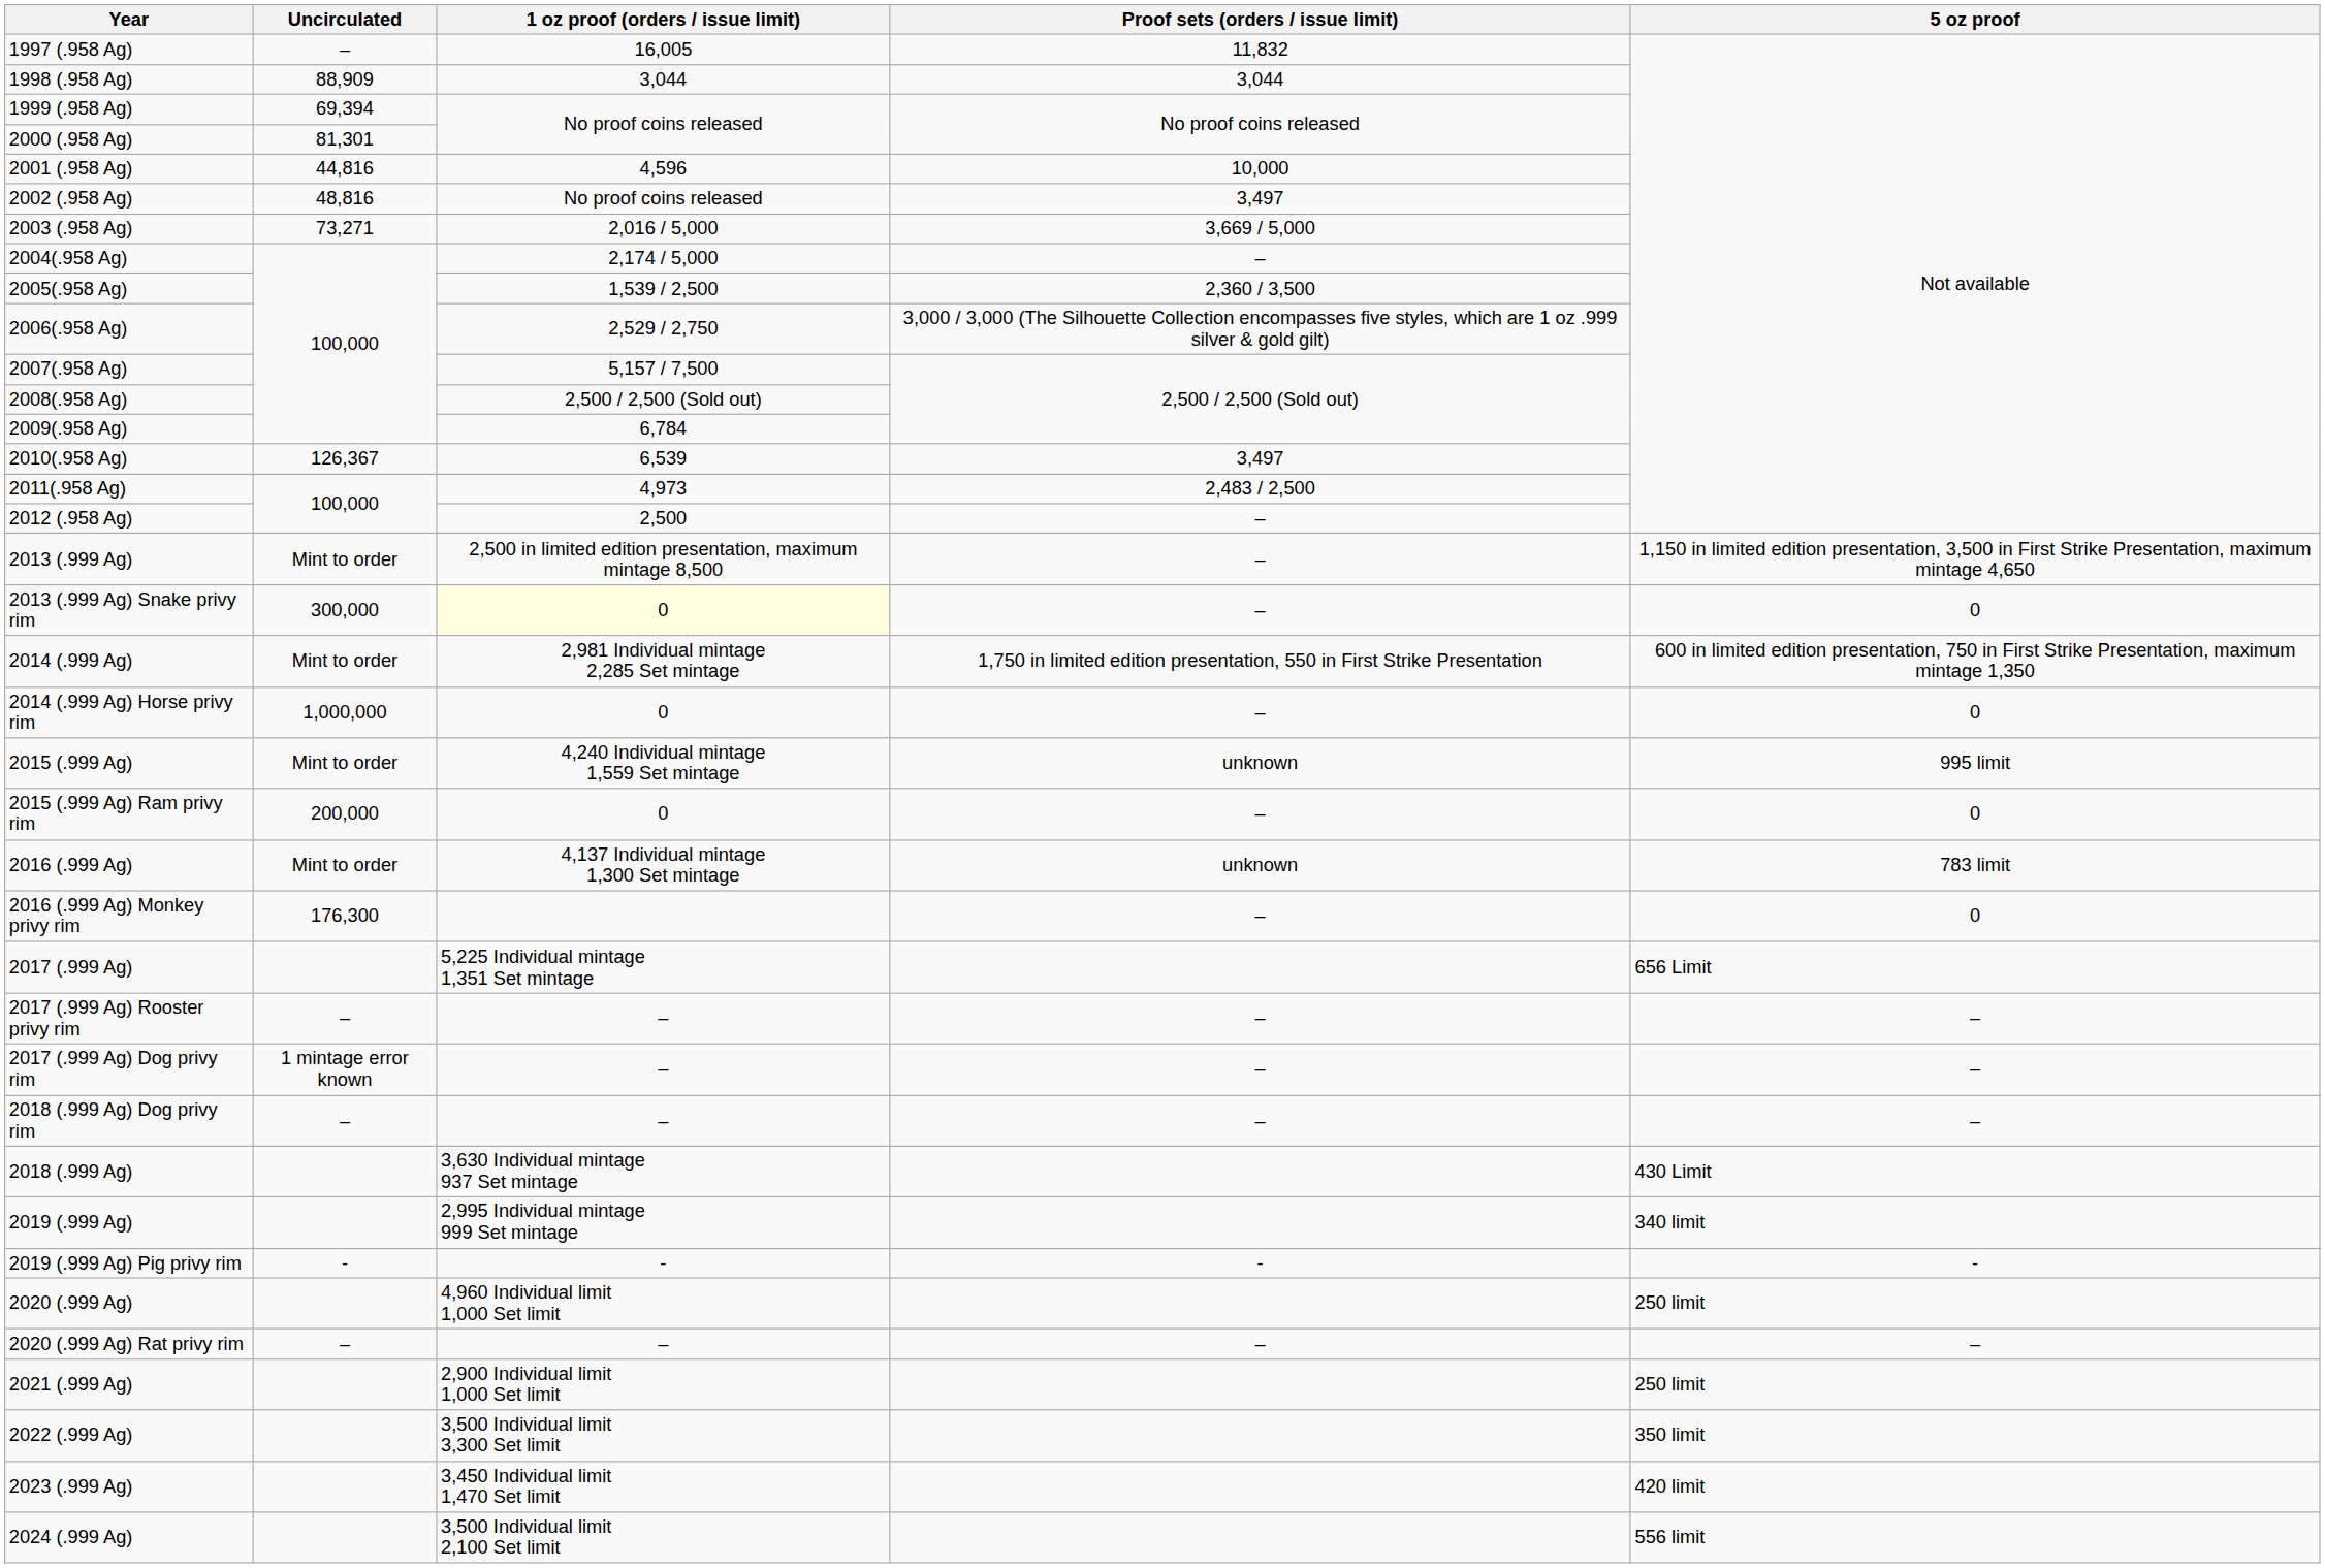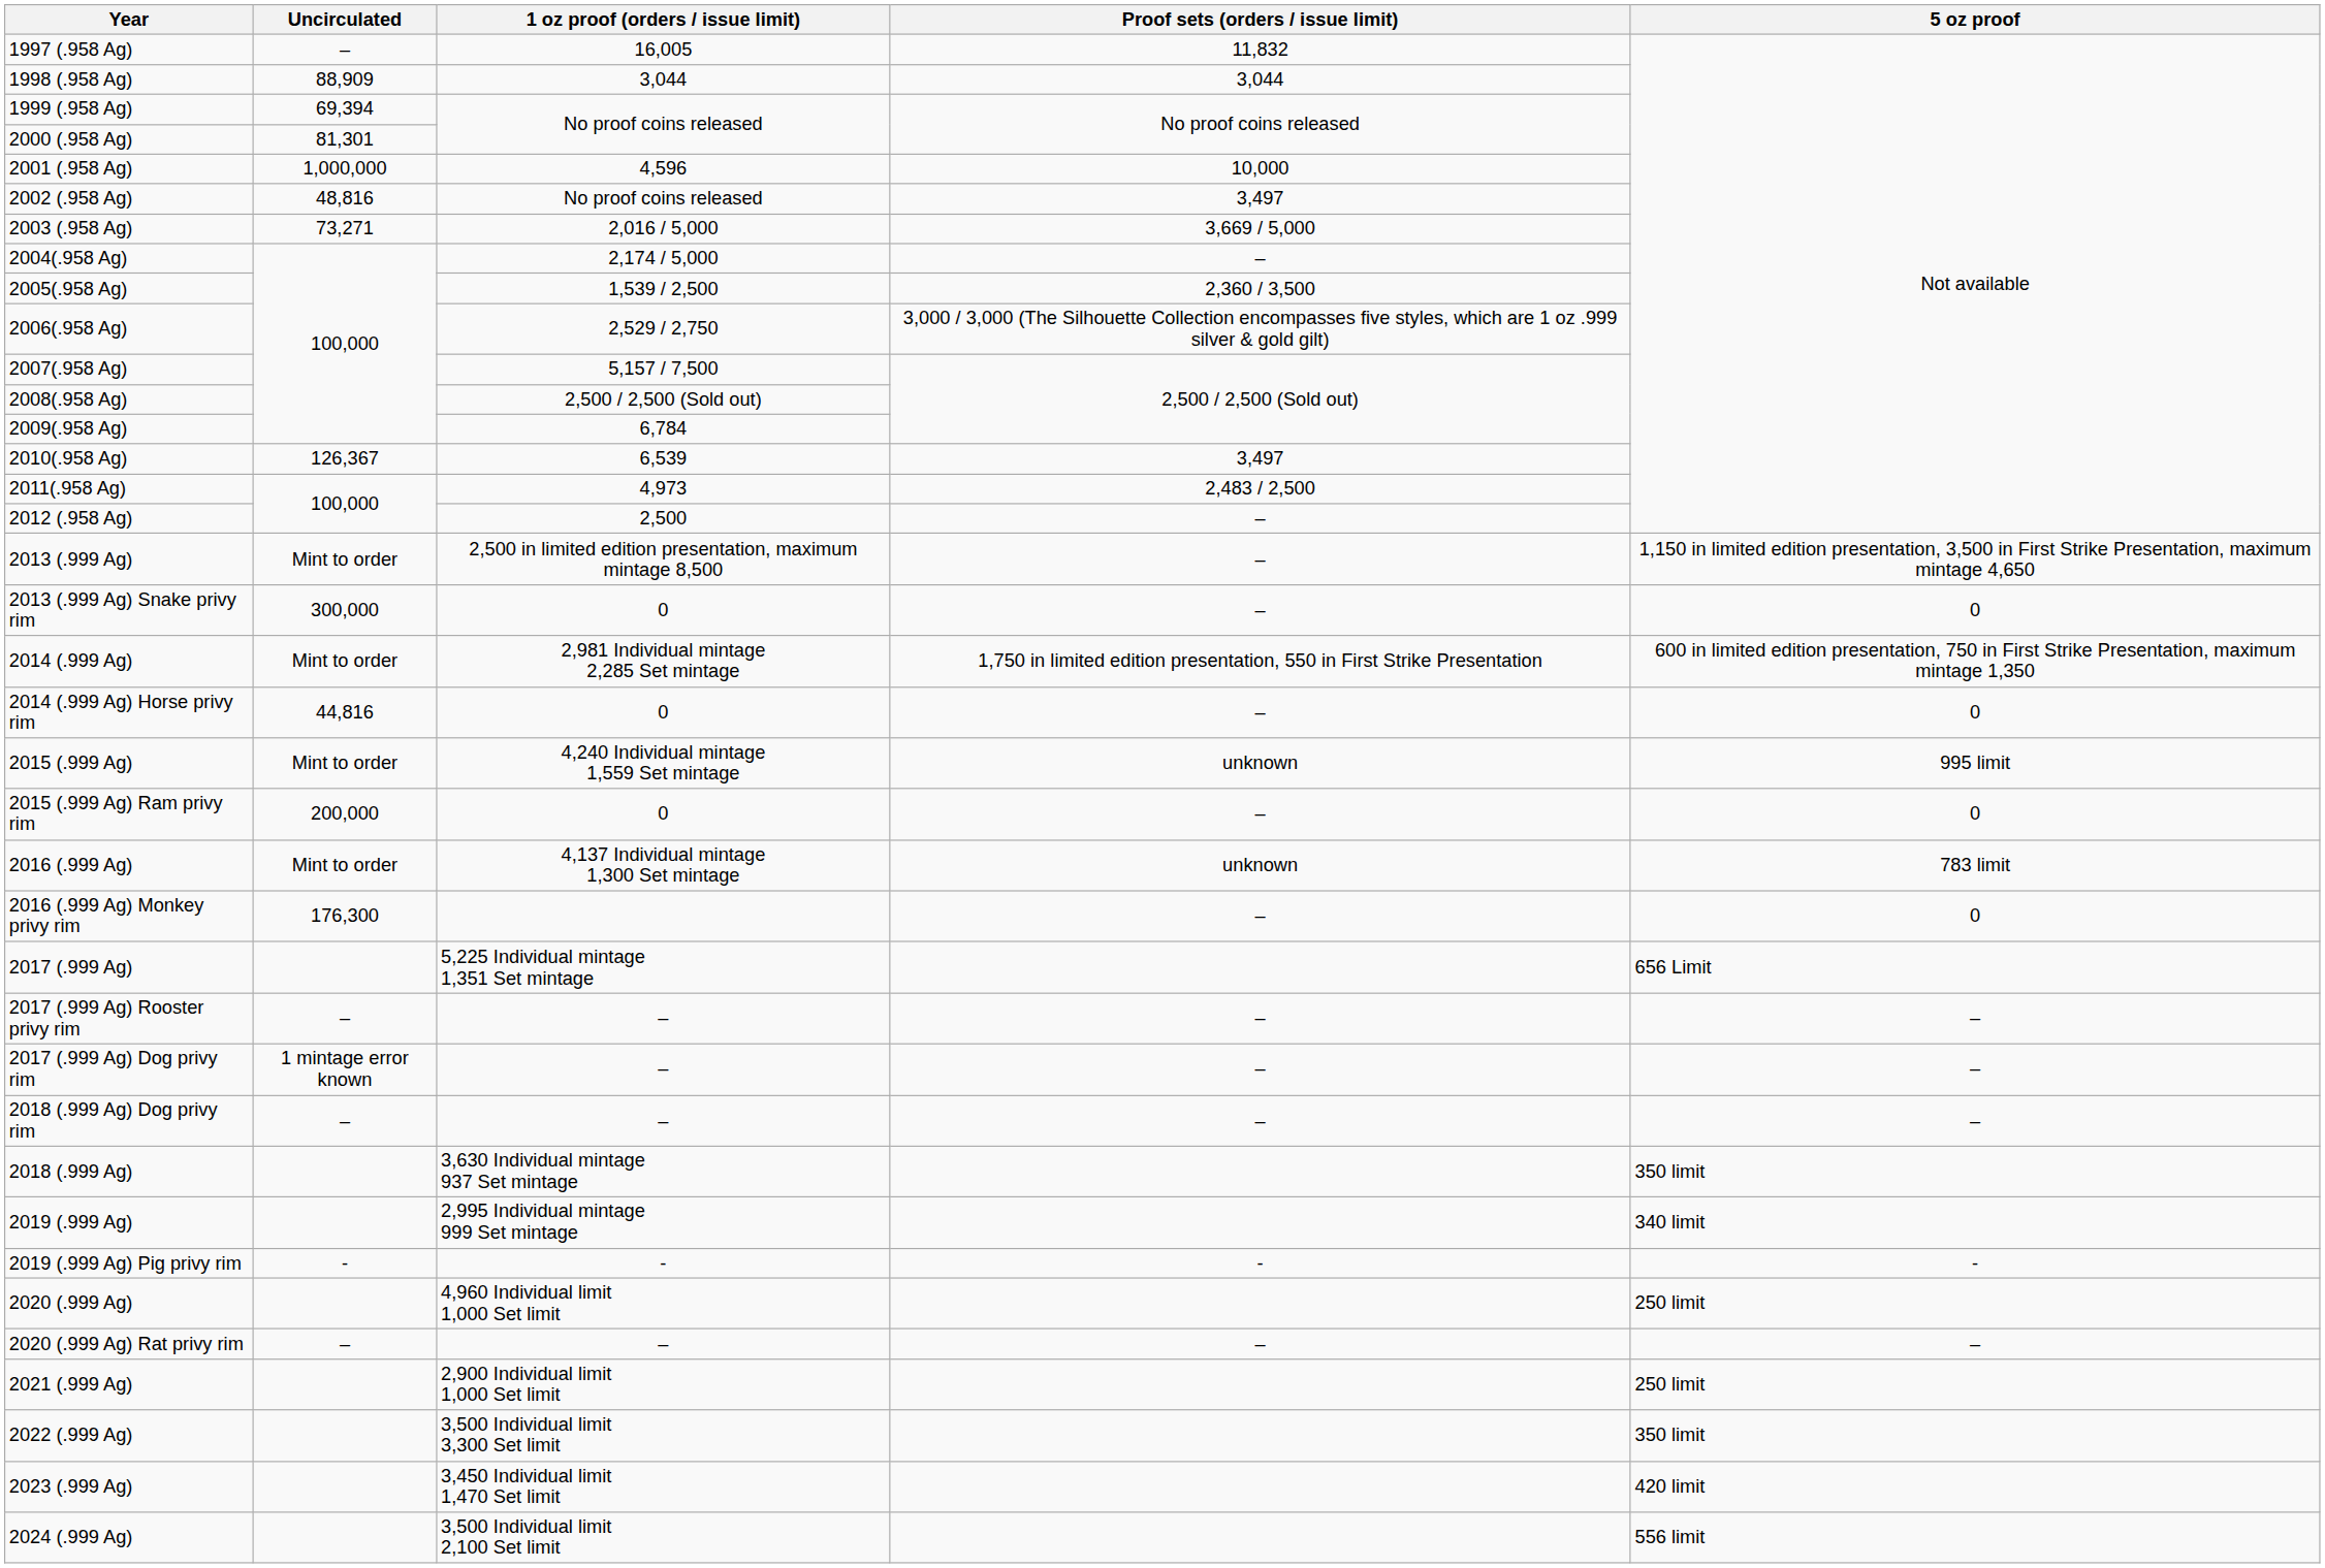2001 (.958 Ag) | Uncirculated: 44,816 -> 1,000,000
2013 (.999 Ag) Snake privy rim | 1 oz proof (orders / issue limit): lightyellow background -> no background
2014 (.999 Ag) Horse privy rim | Uncirculated: 1,000,000 -> 44,816
2018 (.999 Ag) | 5 oz proof: 430 Limit -> 350 limit
